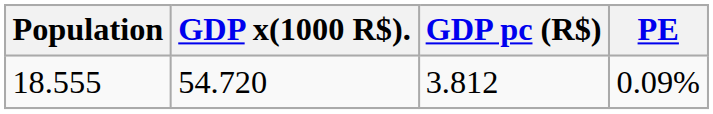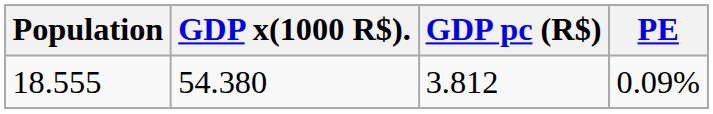18.555 | GDP x(1000 R$).: 54.720 -> 54.380
